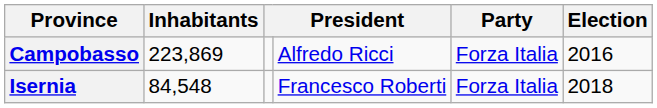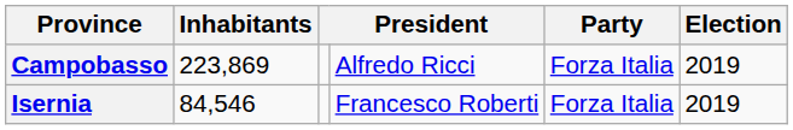Campobasso | Election: 2016 -> 2019
Isernia | Inhabitants: 84,548 -> 84,546
Isernia | Election: 2018 -> 2019
